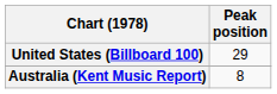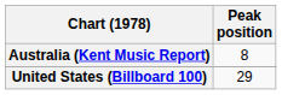rows swapped: Australia (Kent Music Report) <-> United States (Billboard 100)
